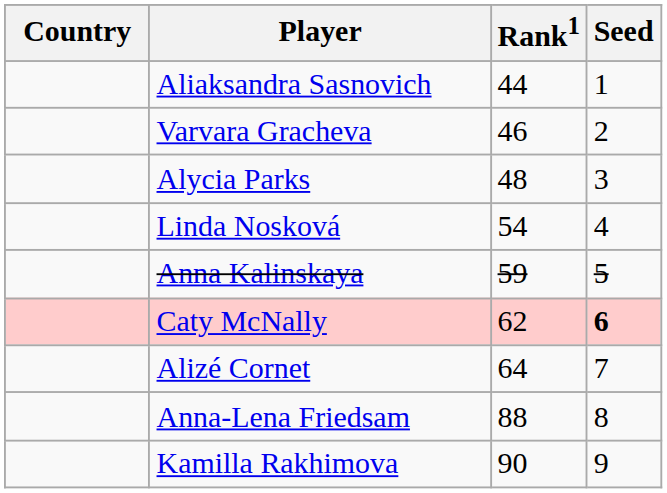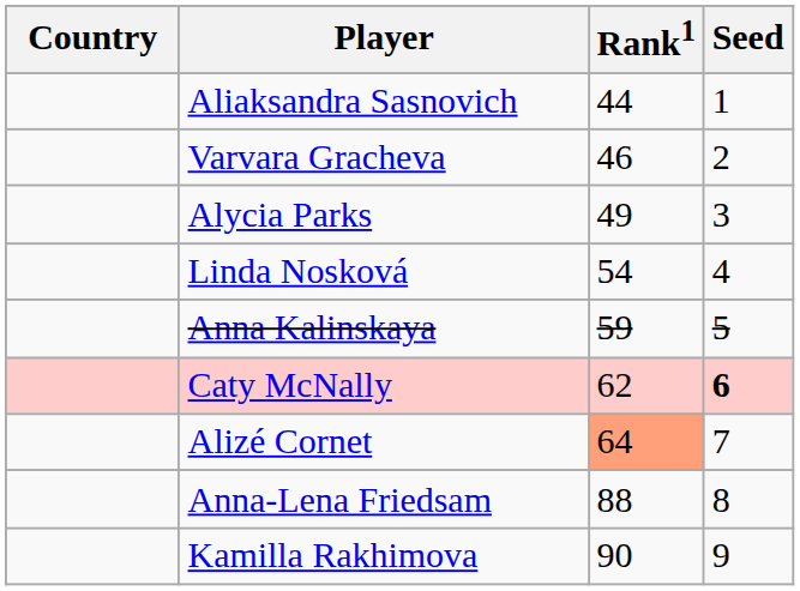Alycia Parks | Rank1: 48 -> 49
Alizé Cornet | Rank1: no background -> lightsalmon background
